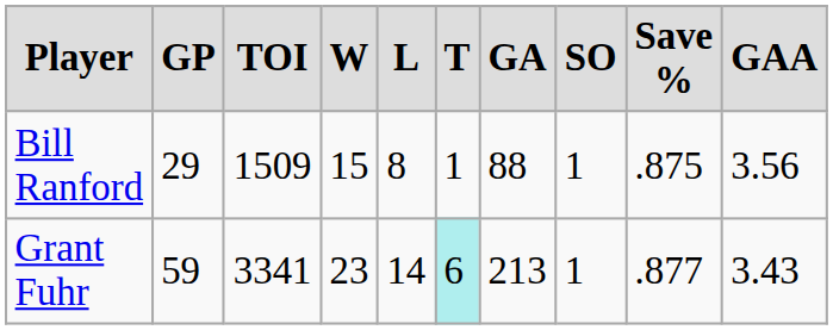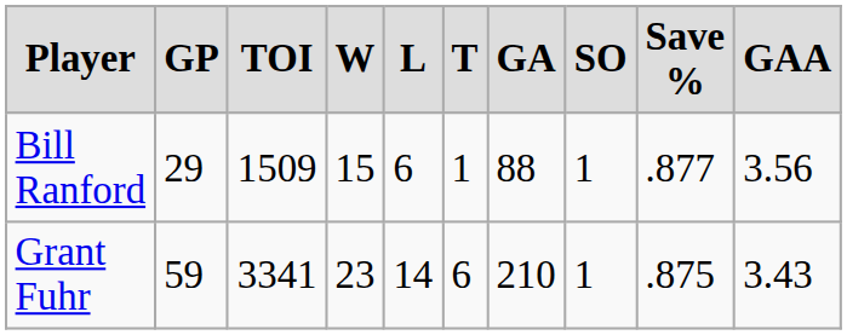Bill Ranford | L: 8 -> 6
Bill Ranford | Save %: .875 -> .877
Grant Fuhr | T: paleturquoise background -> no background
Grant Fuhr | GA: 213 -> 210
Grant Fuhr | Save %: .877 -> .875
